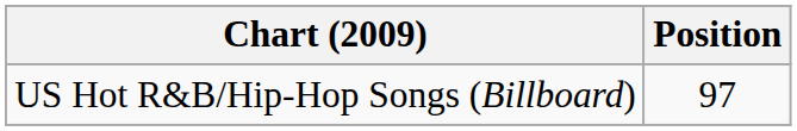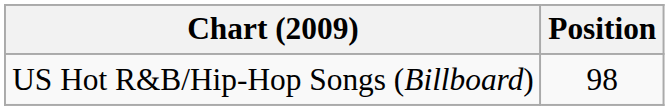US Hot R&B/Hip-Hop Songs (Billboard) | Position: 97 -> 98
